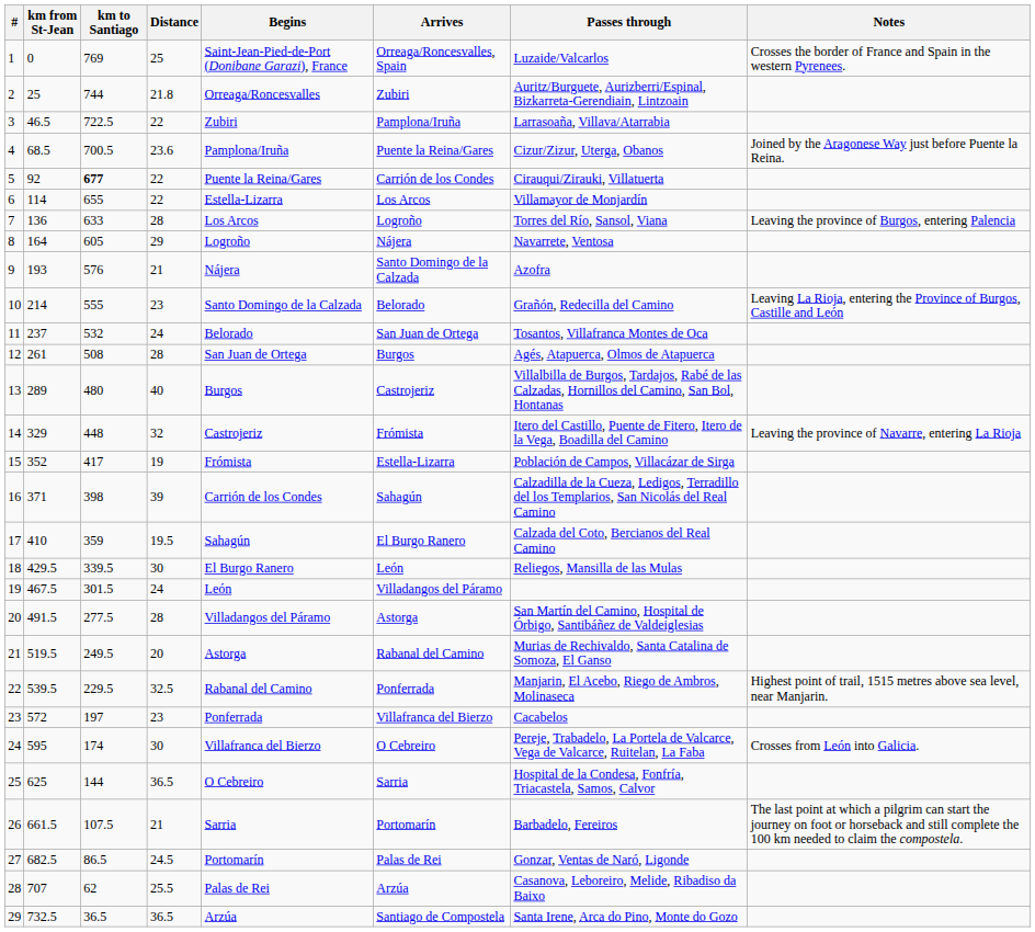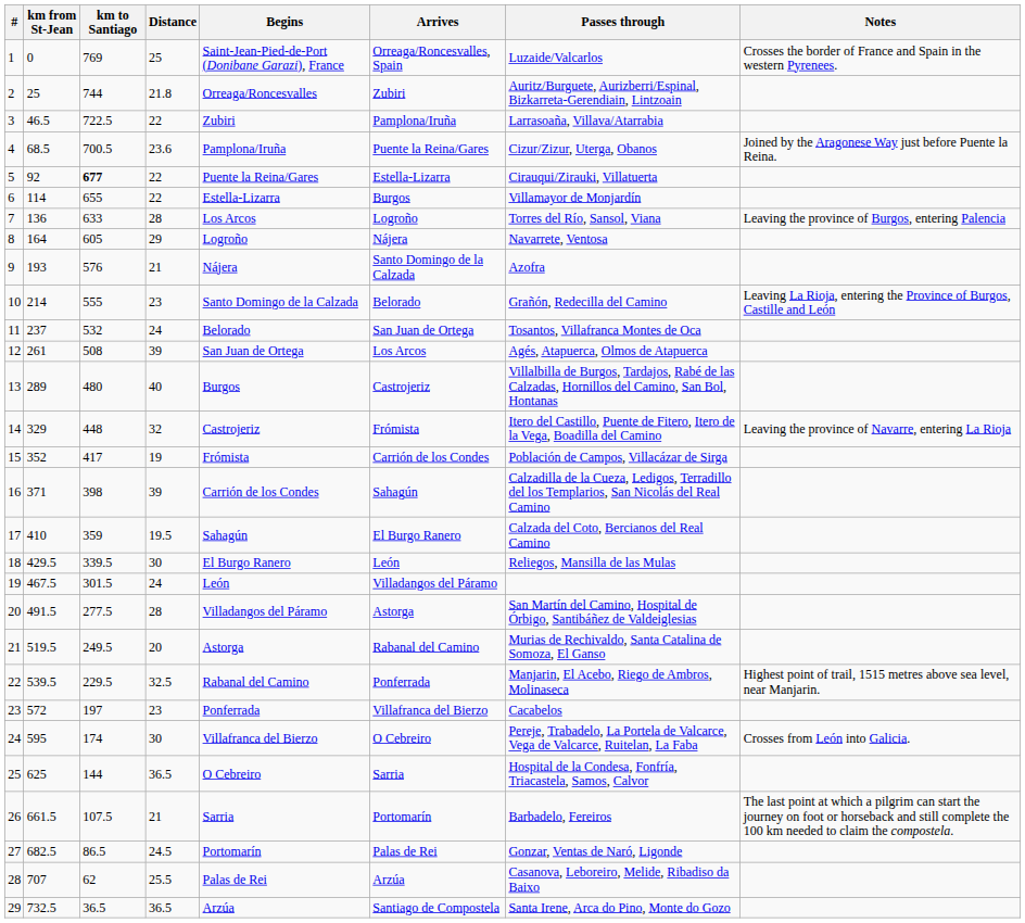5 | Arrives: Carrión de los Condes -> Estella-Lizarra
6 | Arrives: Los Arcos -> Burgos
12 | Distance: 28 -> 39
12 | Arrives: Burgos -> Los Arcos
15 | Arrives: Estella-Lizarra -> Carrión de los Condes
